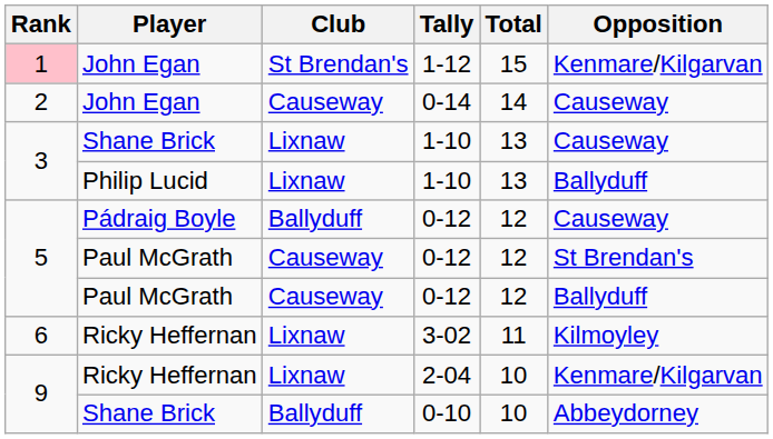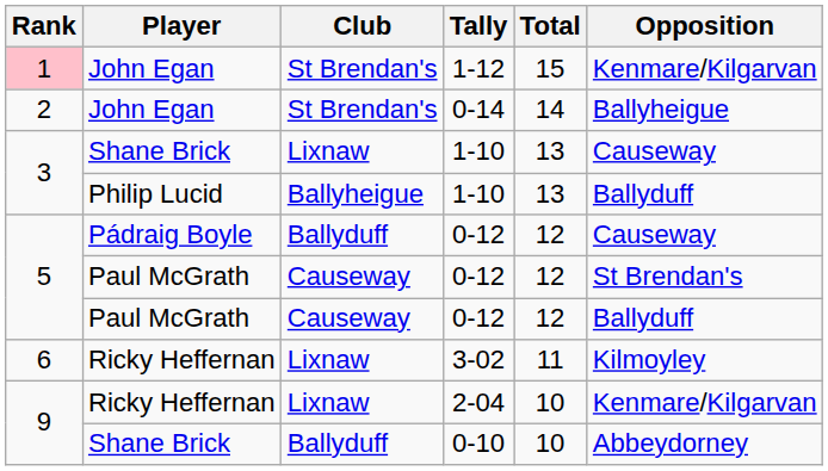0-14 | Club: Causeway -> St Brendan's
0-14 | Opposition: Causeway -> Ballyheigue
Philip Lucid / 1-10 | Club: Lixnaw -> Ballyheigue
